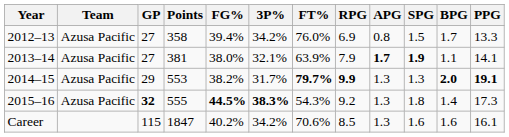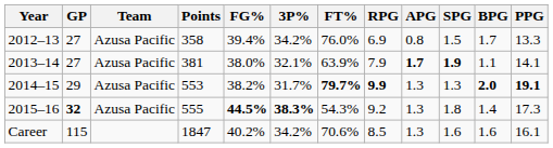columns swapped: Team <-> GP
